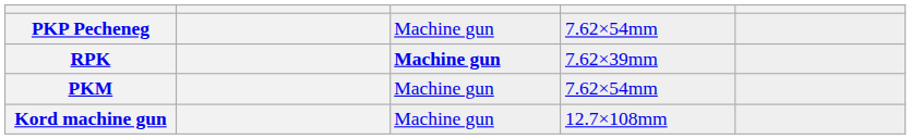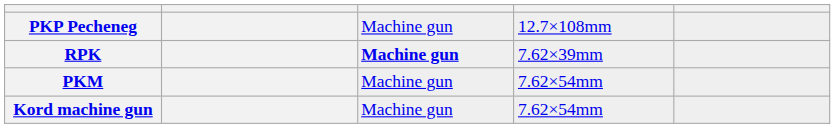PKP Pecheneg | column 4: 7.62×54mm -> 12.7×108mm
Kord machine gun | column 4: 12.7×108mm -> 7.62×54mm
